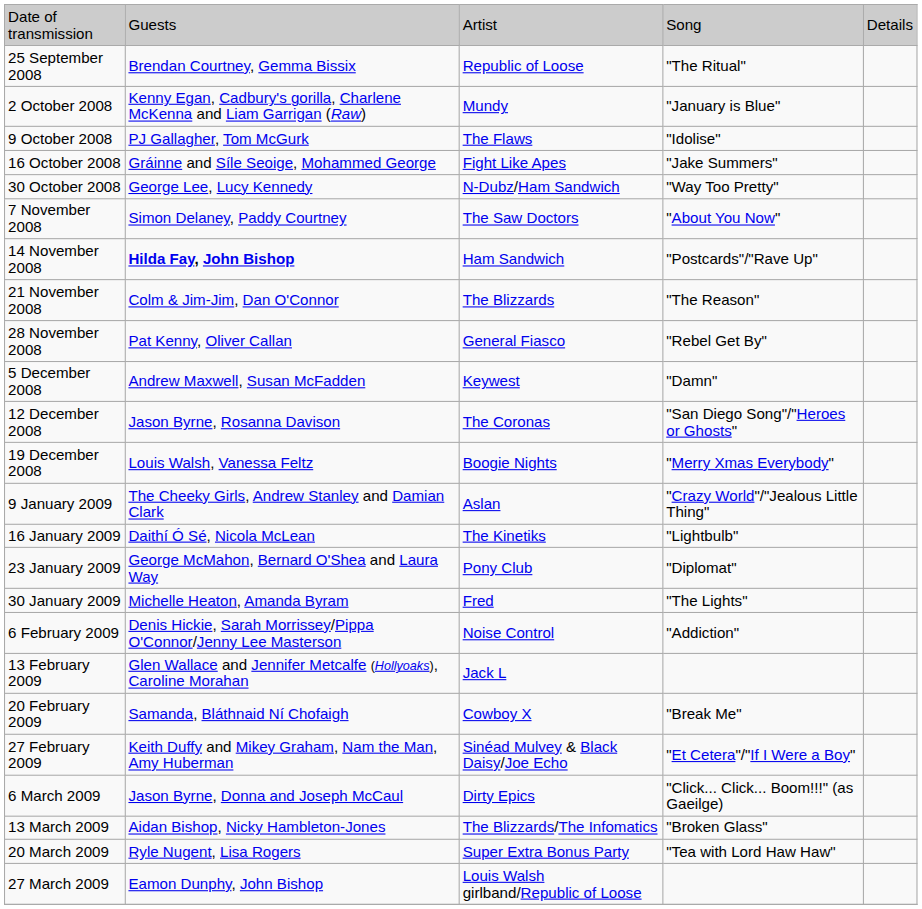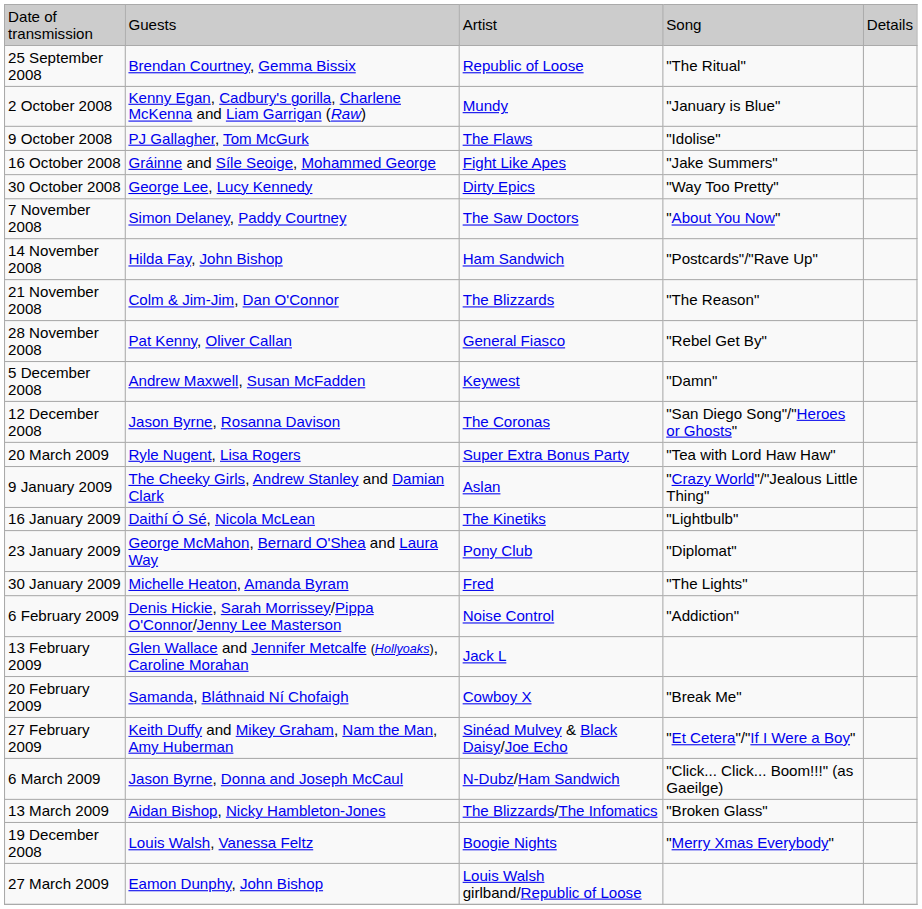30 October 2008 | column 3: N-Dubz/Ham Sandwich -> Dirty Epics
14 November 2008 | column 2: bold -> normal
rows swapped: 19 December 2008 <-> 20 March 2009
6 March 2009 | column 3: Dirty Epics -> N-Dubz/Ham Sandwich
